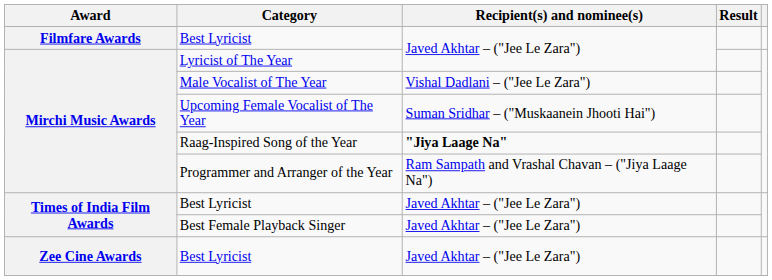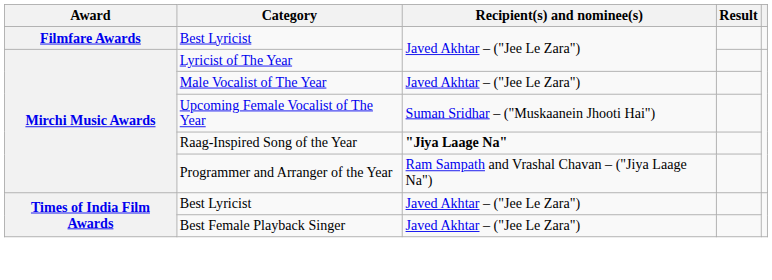Male Vocalist of The Year | Recipient(s) and nominee(s): Vishal Dadlani – ("Jee Le Zara") -> Javed Akhtar – ("Jee Le Zara")
- row: Zee Cine Awards | Best Lyricist | Javed Akhtar – ("Jee Le Zara")
